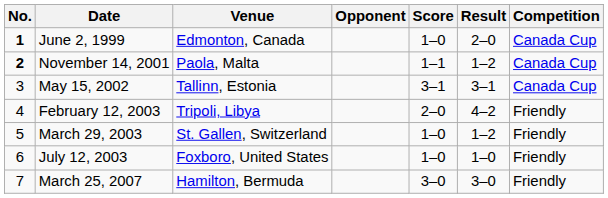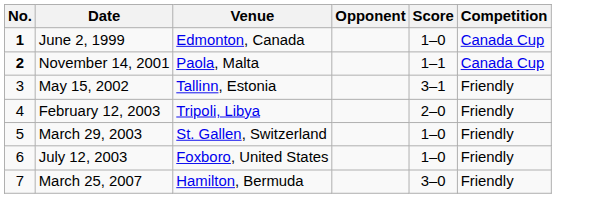- column: Result | 2–0 | 1–2 | 3–1 | 4–2 | 1–2 | 1–0 | 3–0
May 15, 2002 | Competition: Canada Cup -> Friendly
